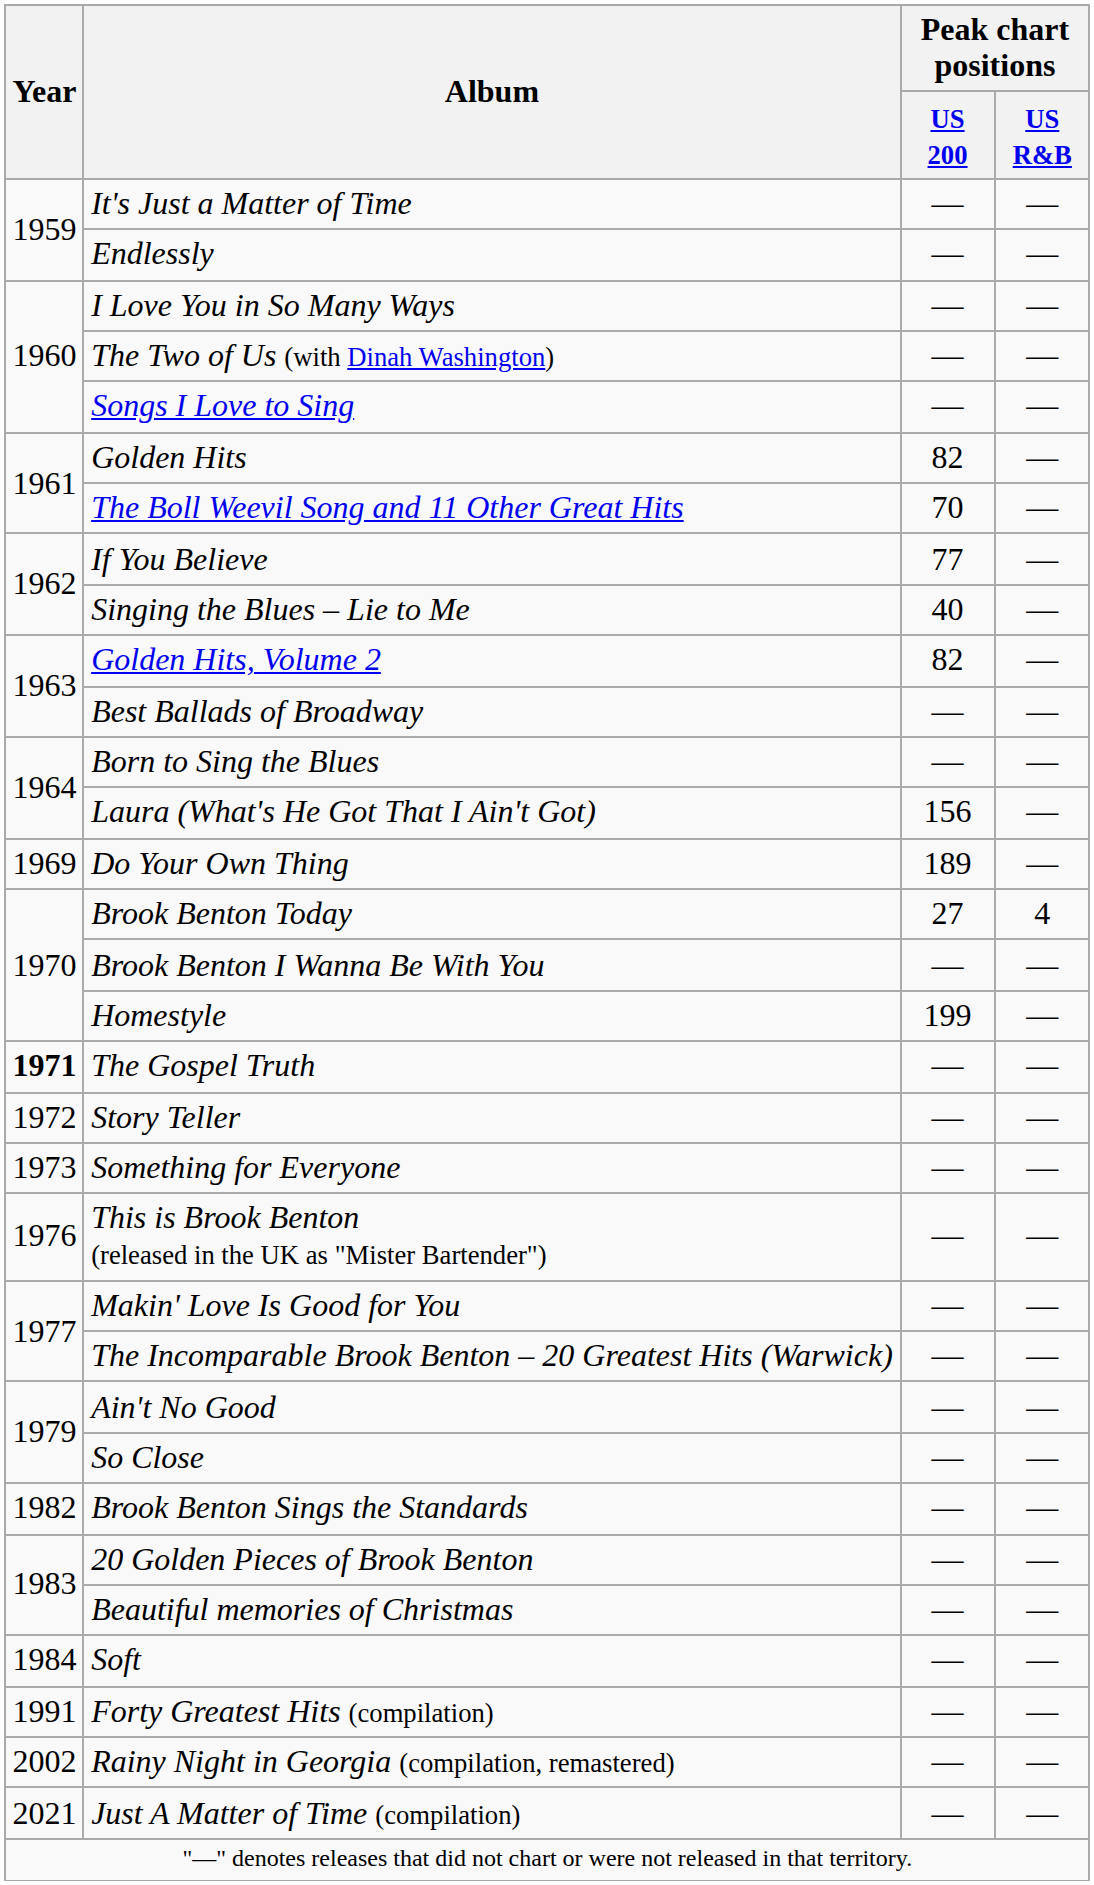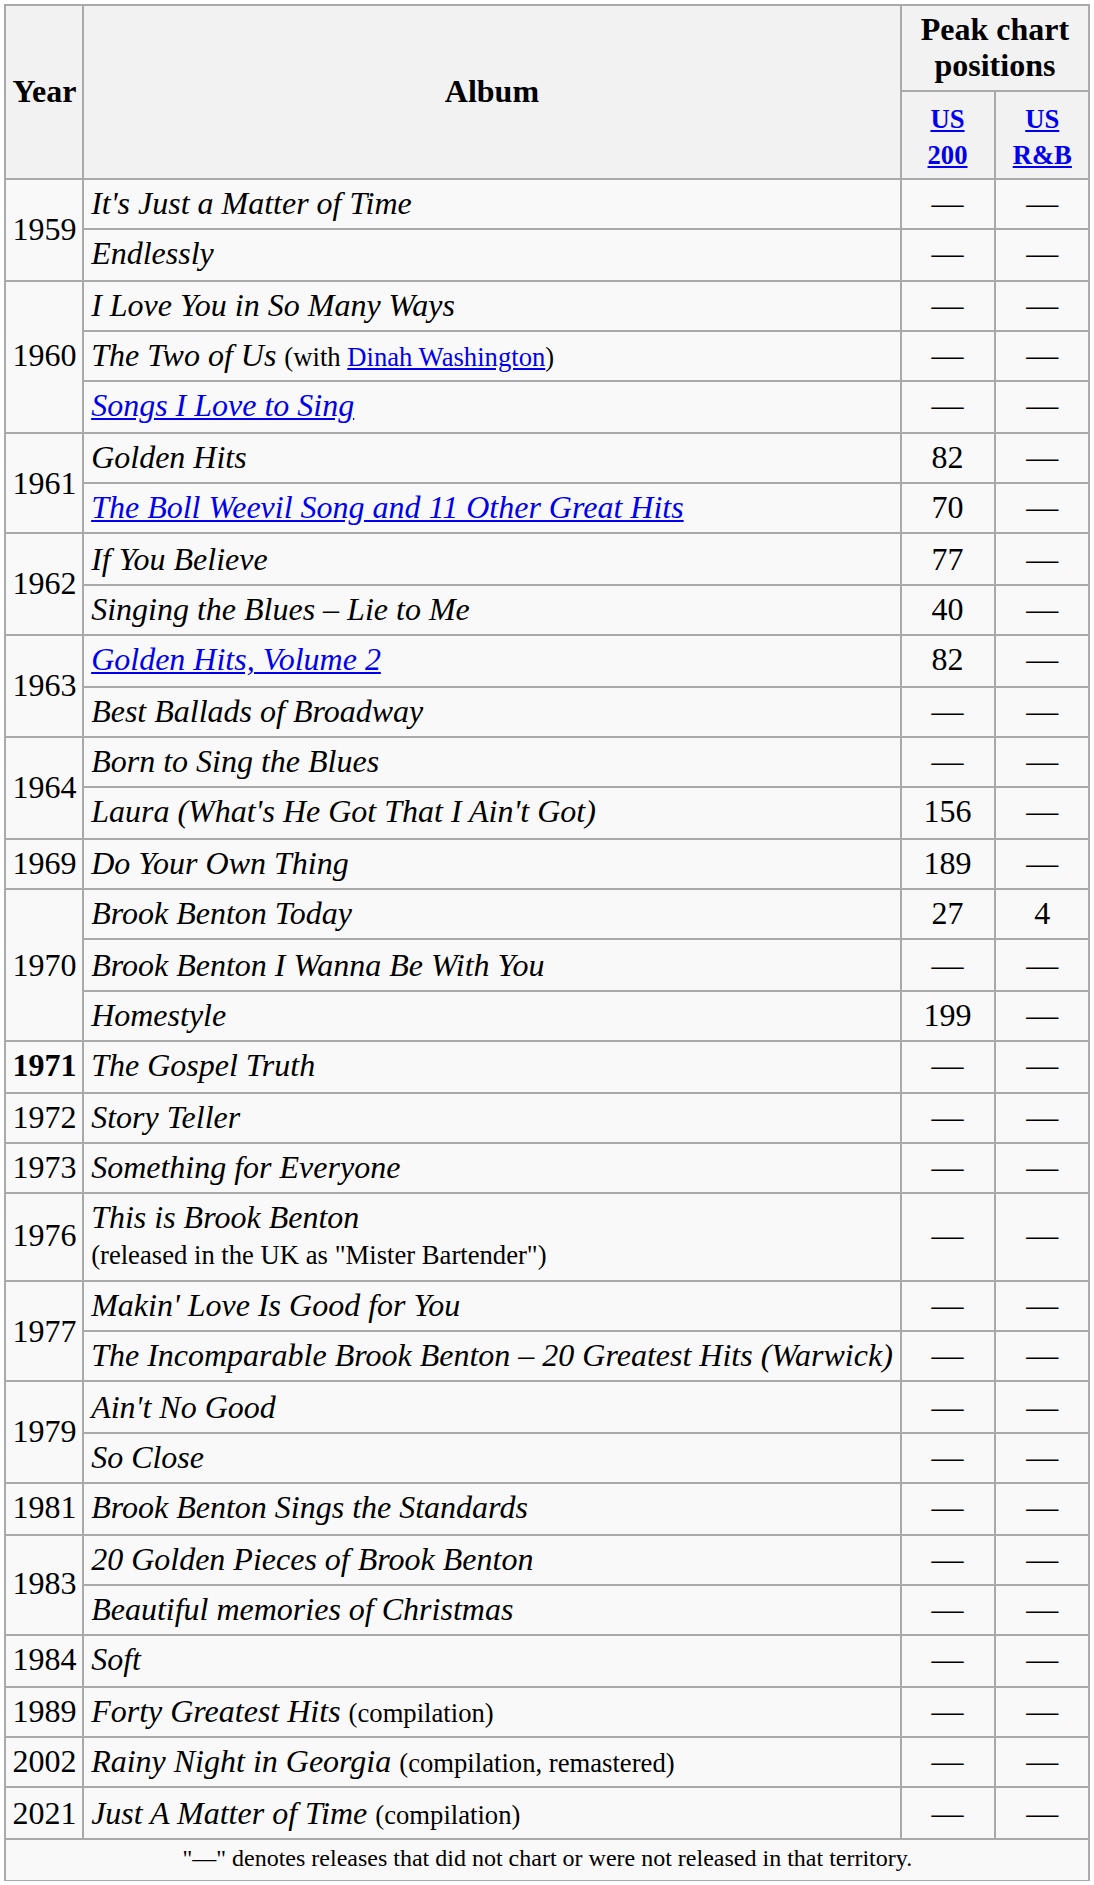Brook Benton Sings the Standards | Year: 1982 -> 1981
Forty Greatest Hits (compilation) | Year: 1991 -> 1989
